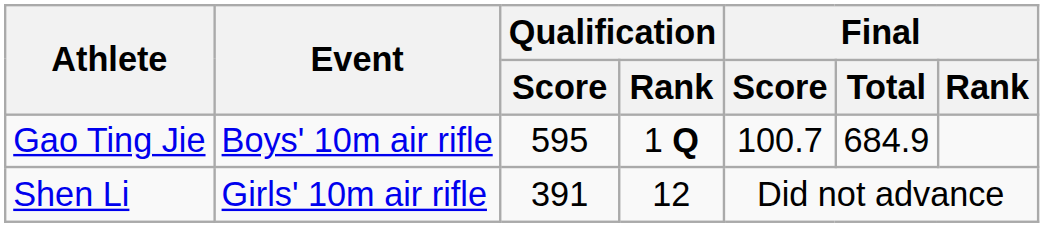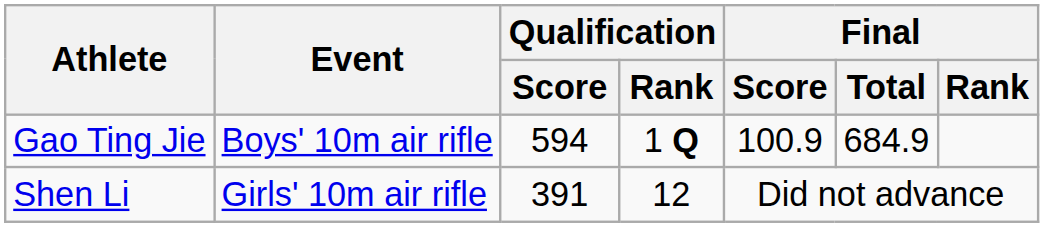Gao Ting Jie | Qualification / Score: 595 -> 594
Gao Ting Jie | Final / Score: 100.7 -> 100.9
